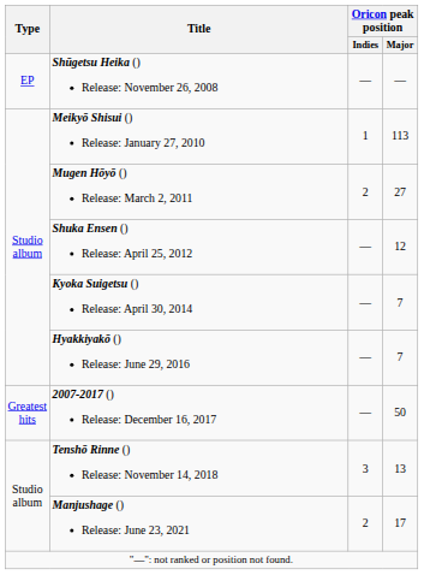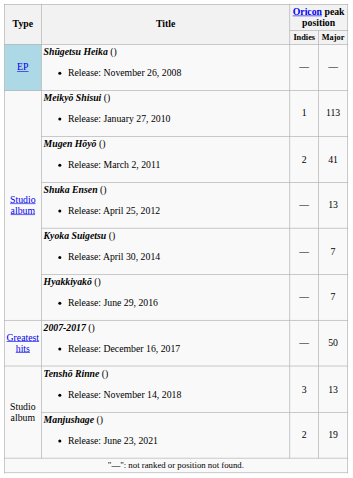Shūgetsu Heika () Release: November 26, 2008 | Type: no background -> lightblue background
Mugen Hōyō () Release: March 2, 2011 | Oricon peak position / Major: 27 -> 41
Shuka Ensen () Release: April 25, 2012 | Oricon peak position / Major: 12 -> 13
Manjushage () Release: June 23, 2021 | Oricon peak position / Major: 17 -> 19
